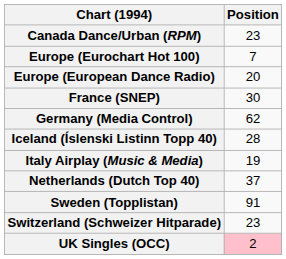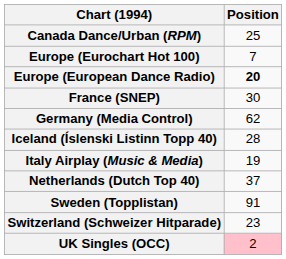Canada Dance/Urban (RPM) | Position: 23 -> 25
Europe (European Dance Radio) | Position: normal -> bold
